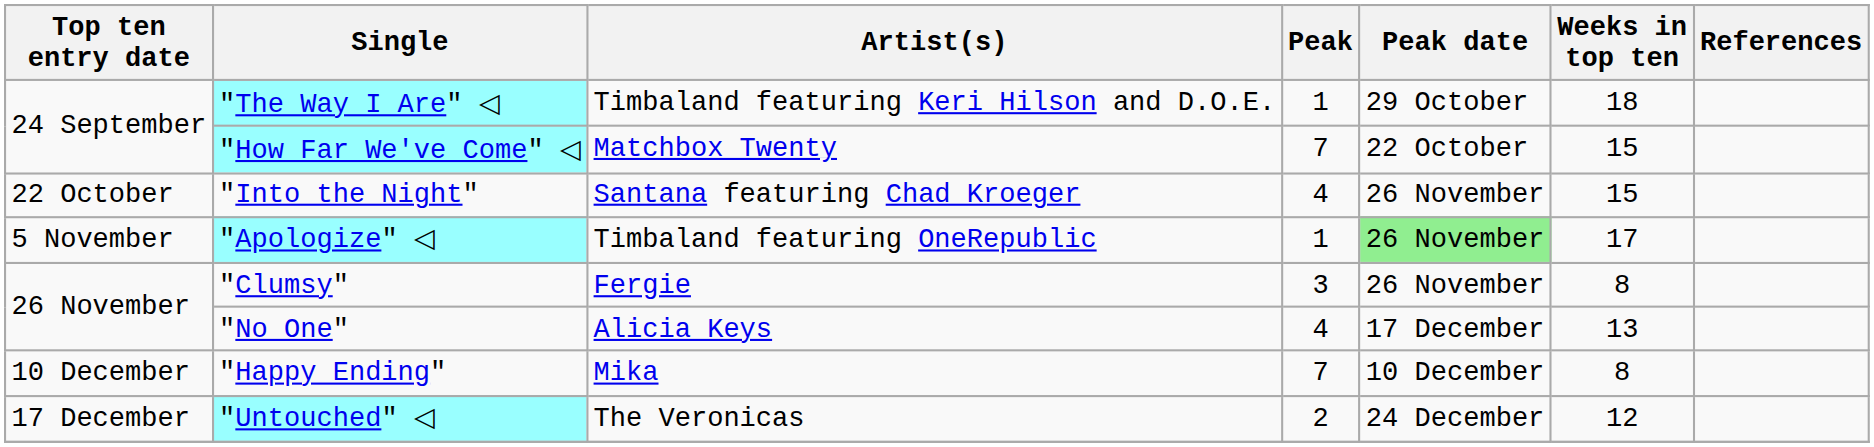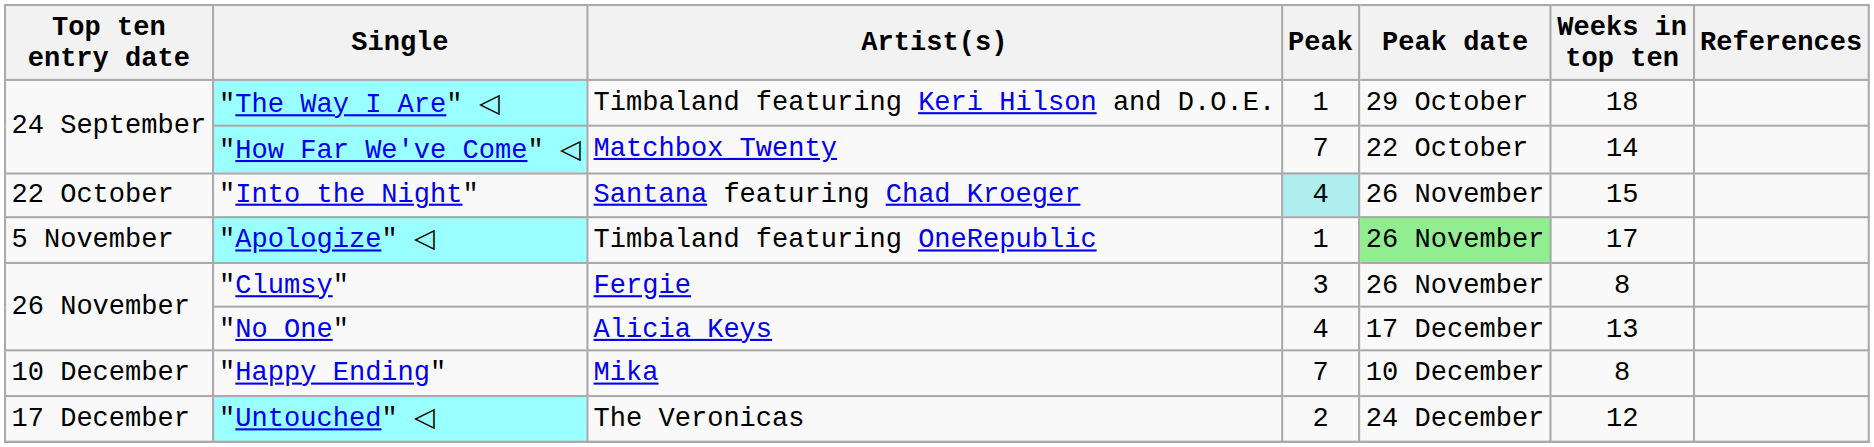"How Far We've Come" ◁ | Weeks in top ten: 15 -> 14
"Into the Night" | Peak: no background -> paleturquoise background
